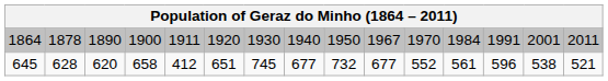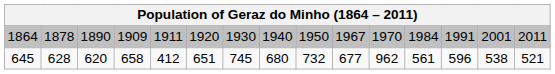1864 | column 4: 1900 -> 1909
645 | column 8: 677 -> 680
645 | column 11: 552 -> 962
